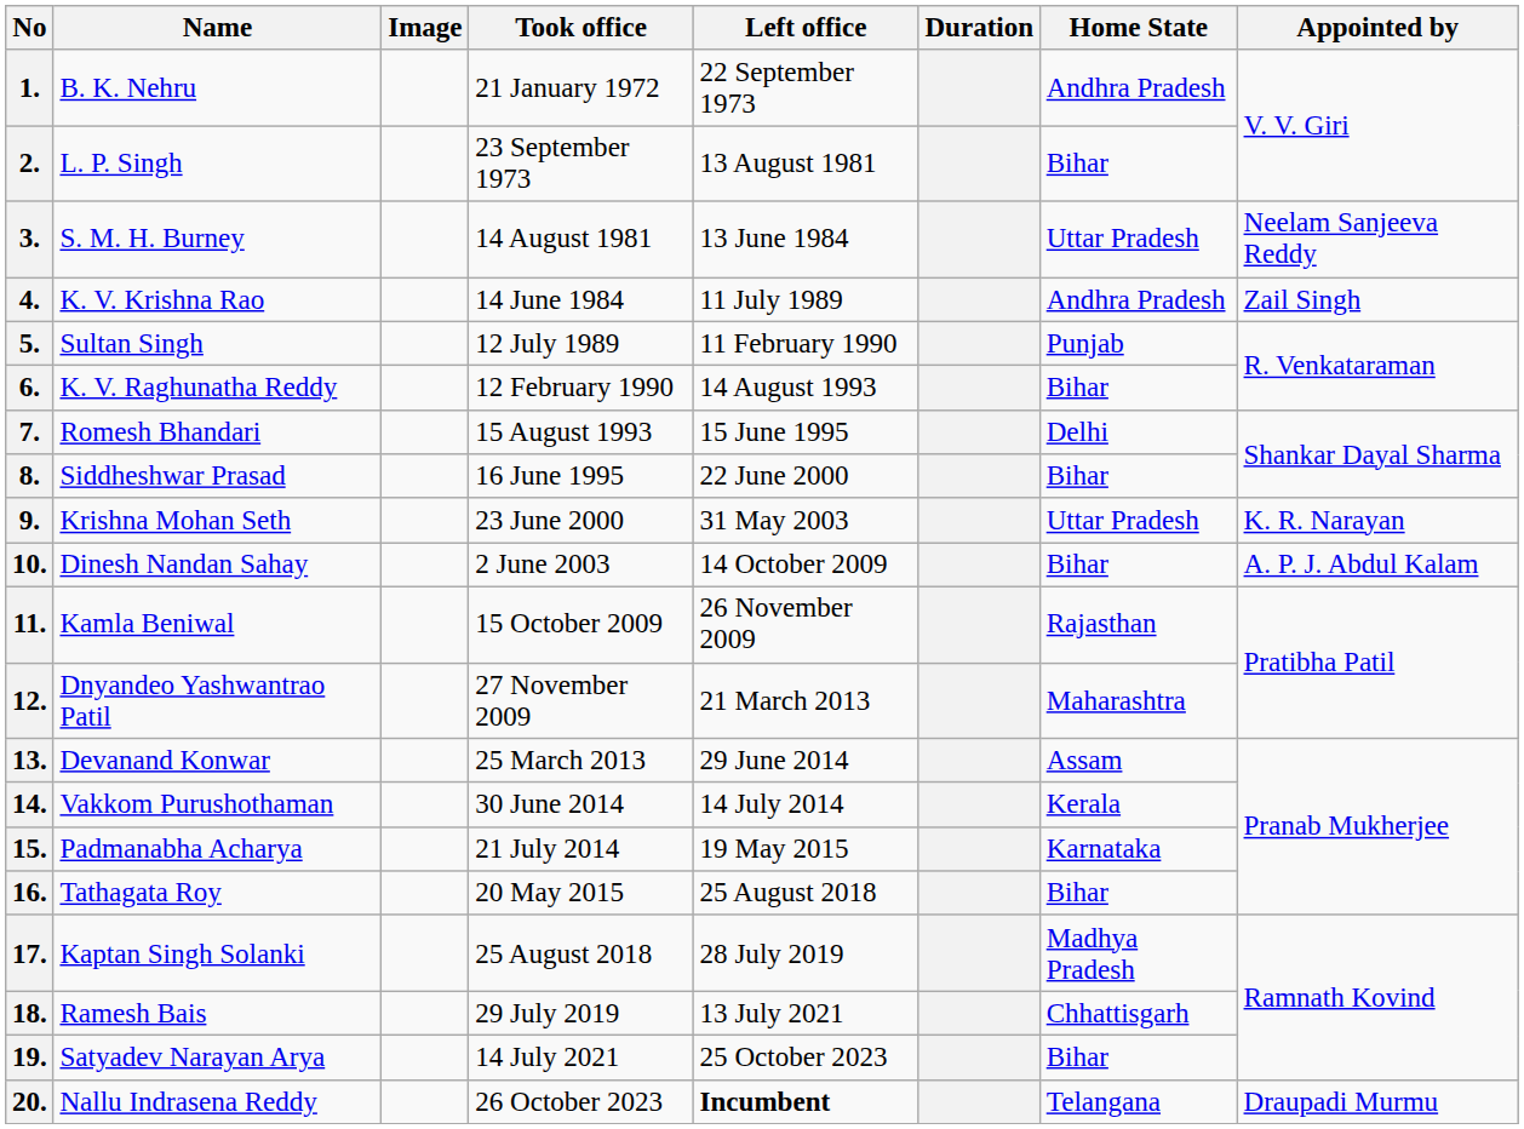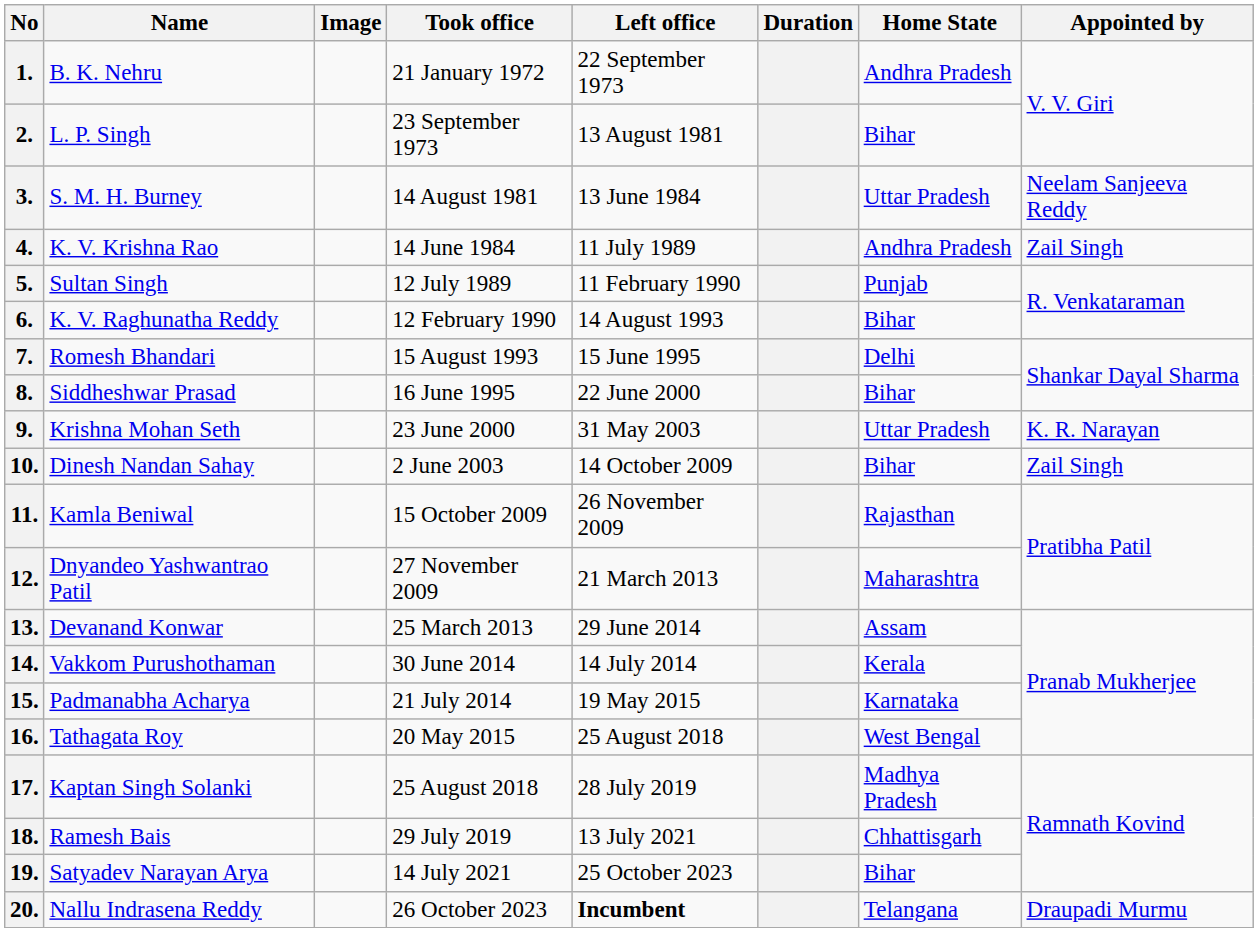10. | Appointed by: A. P. J. Abdul Kalam -> Zail Singh
16. | Home State: Bihar -> West Bengal
